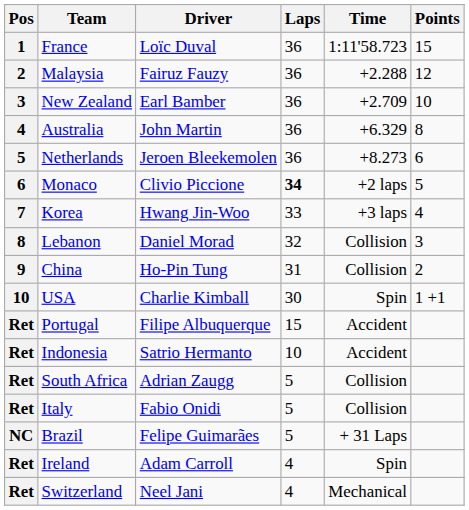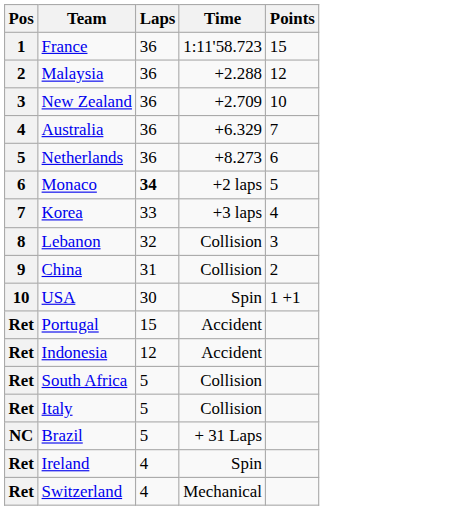- column: Driver | Loïc Duval | Fairuz Fauzy | Earl Bamber | John Martin | Jeroen Bleekemolen | Clivio Piccione | Hwang Jin-Woo | Daniel Morad | Ho-Pin Tung | Charlie Kimball | Filipe Albuquerque | Satrio Hermanto | Adrian Zaugg | Fabio Onidi | Felipe Guimarães | Adam Carroll | Neel Jani
Australia | Points: 8 -> 7
Indonesia | Laps: 10 -> 12
